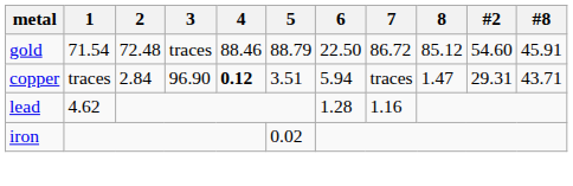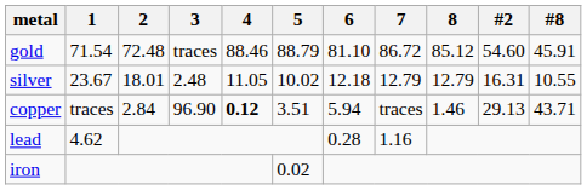gold | 6: 22.50 -> 81.10
+ row: silver | 23.67 | 18.01 | 2.48 | 11.05 | 10.02 | 12.18 | 12.79 | 12.79 | 16.31 | 10.55
copper | 8: 1.47 -> 1.46
copper | #2: 29.31 -> 29.13
lead | 6: 1.28 -> 0.28
